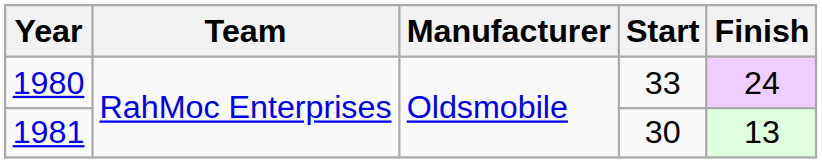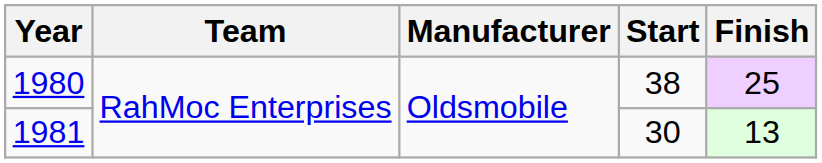1980 | Start: 33 -> 38
1980 | Finish: 24 -> 25
